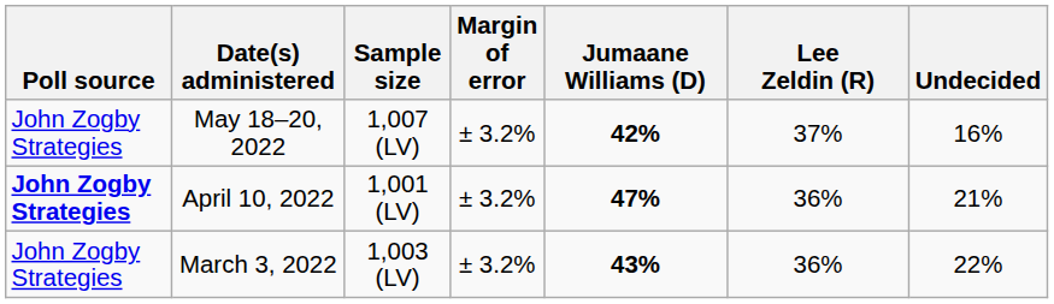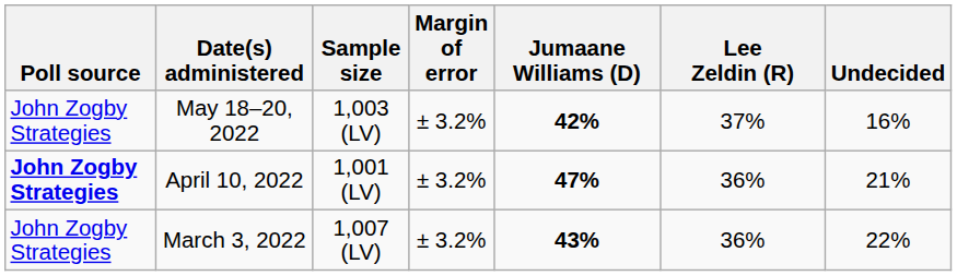May 18–20, 2022 | Sample size: 1,007 (LV) -> 1,003 (LV)
March 3, 2022 | Sample size: 1,003 (LV) -> 1,007 (LV)
